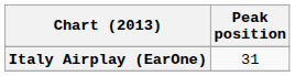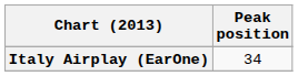Italy Airplay (EarOne) | Peak position: 31 -> 34
